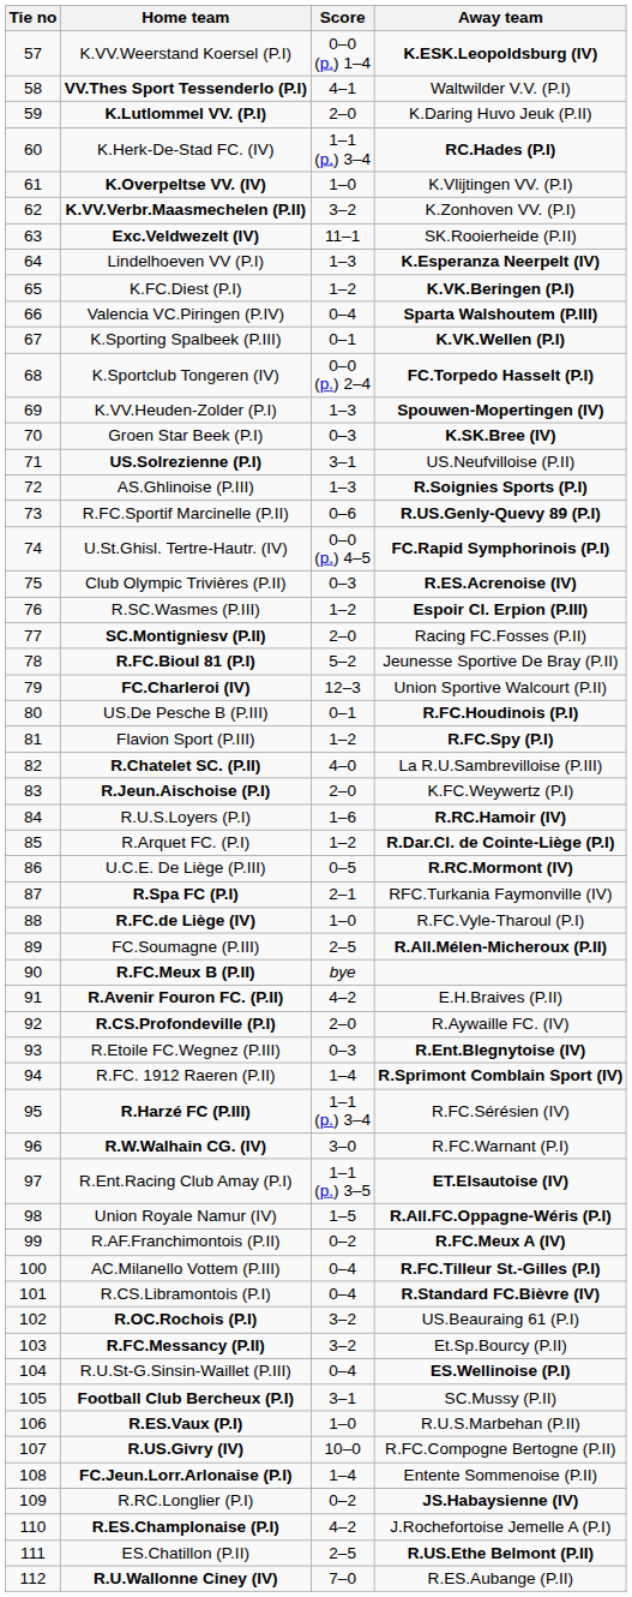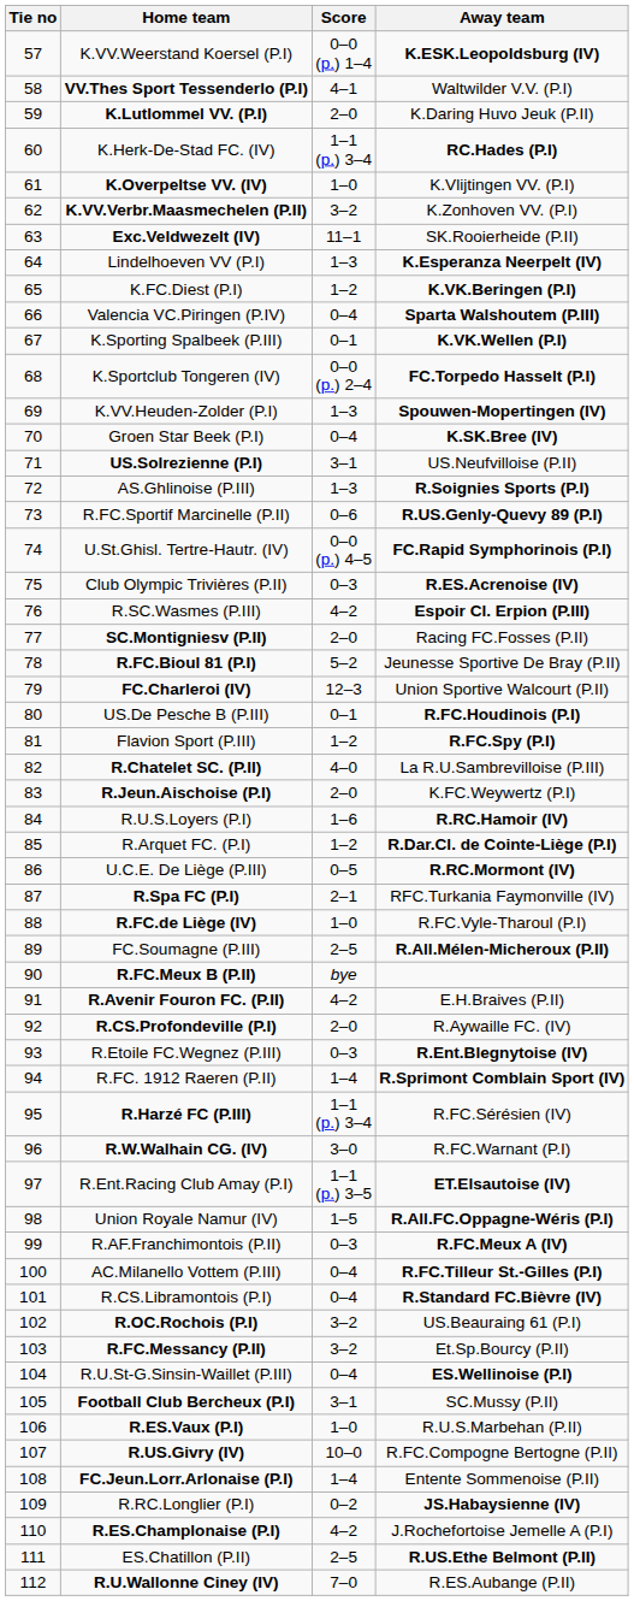Groen Star Beek (P.I) | Score: 0–3 -> 0–4
R.SC.Wasmes (P.III) | Score: 1–2 -> 4–2
R.AF.Franchimontois (P.II) | Score: 0–2 -> 0–3
